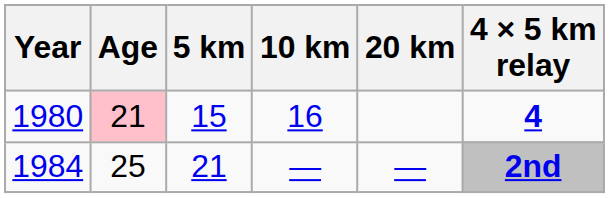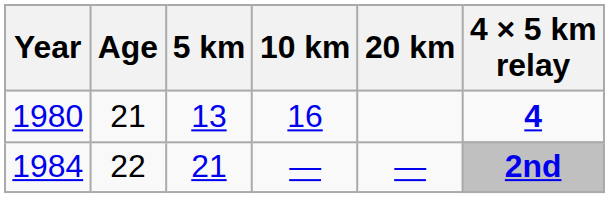1980 | Age: pink background -> no background
1980 | 5 km: 15 -> 13
1984 | Age: 25 -> 22
